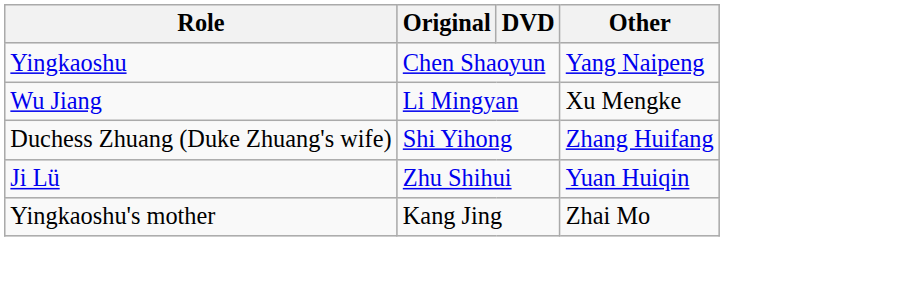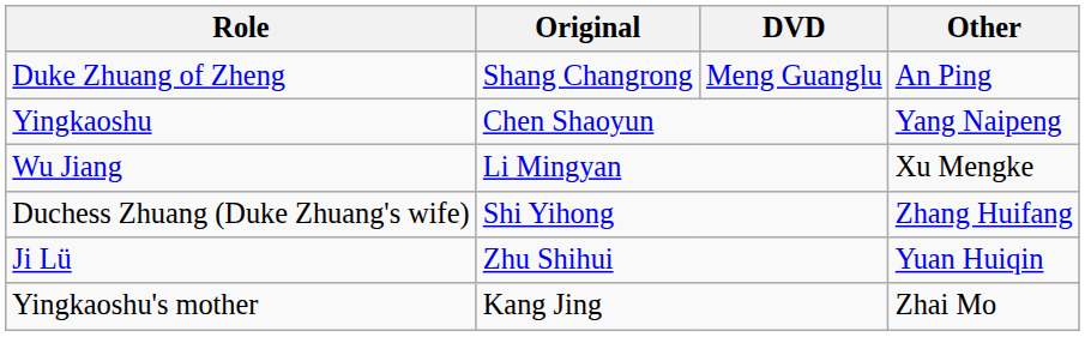+ row: Duke Zhuang of Zheng | Shang Changrong | Meng Guanglu | An Ping
